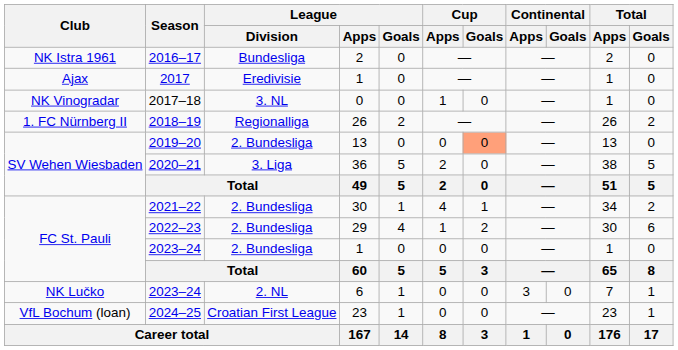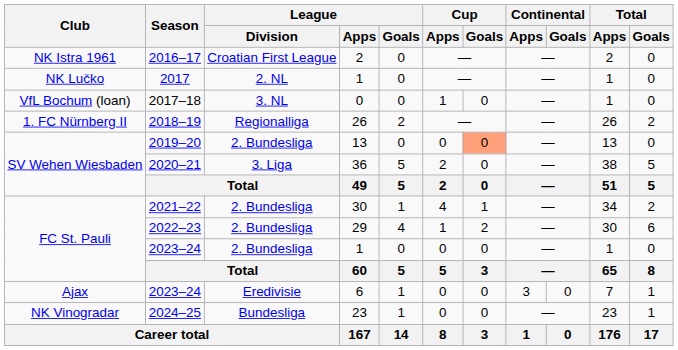2016–17 | League / Division: Bundesliga -> Croatian First League
2017 | Club: Ajax -> NK Lučko
2017 | League / Division: Eredivisie -> 2. NL
2017–18 | Club: NK Vinogradar -> VfL Bochum (loan)
2023–24 / 6 | Club: NK Lučko -> Ajax
2023–24 / 6 | League / Division: 2. NL -> Eredivisie
2024–25 | Club: VfL Bochum (loan) -> NK Vinogradar
2024–25 | League / Division: Croatian First League -> Bundesliga
